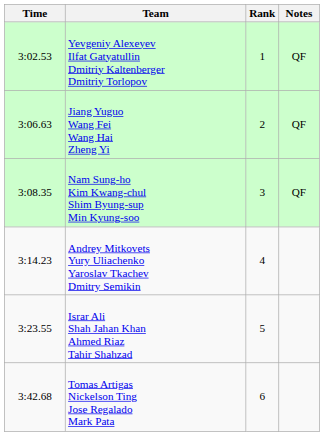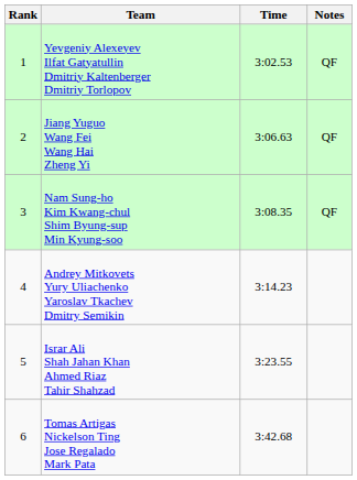columns swapped: Rank <-> Time
